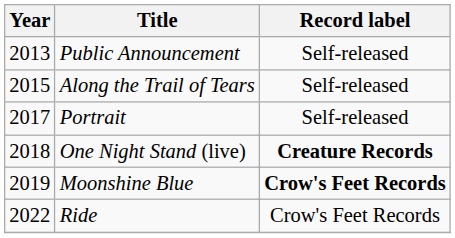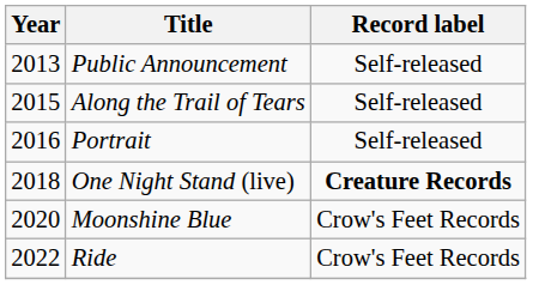Portrait | Year: 2017 -> 2016
Moonshine Blue | Year: 2019 -> 2020
Moonshine Blue | Record label: bold -> normal
